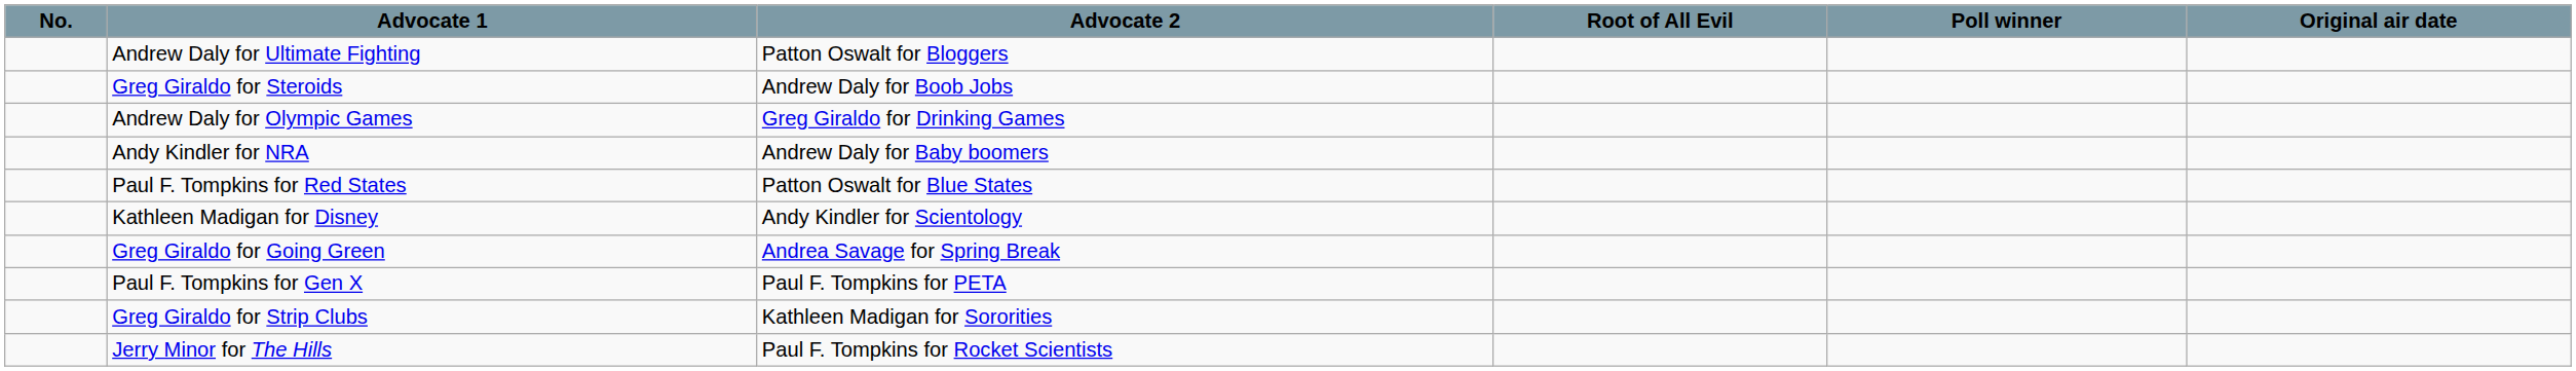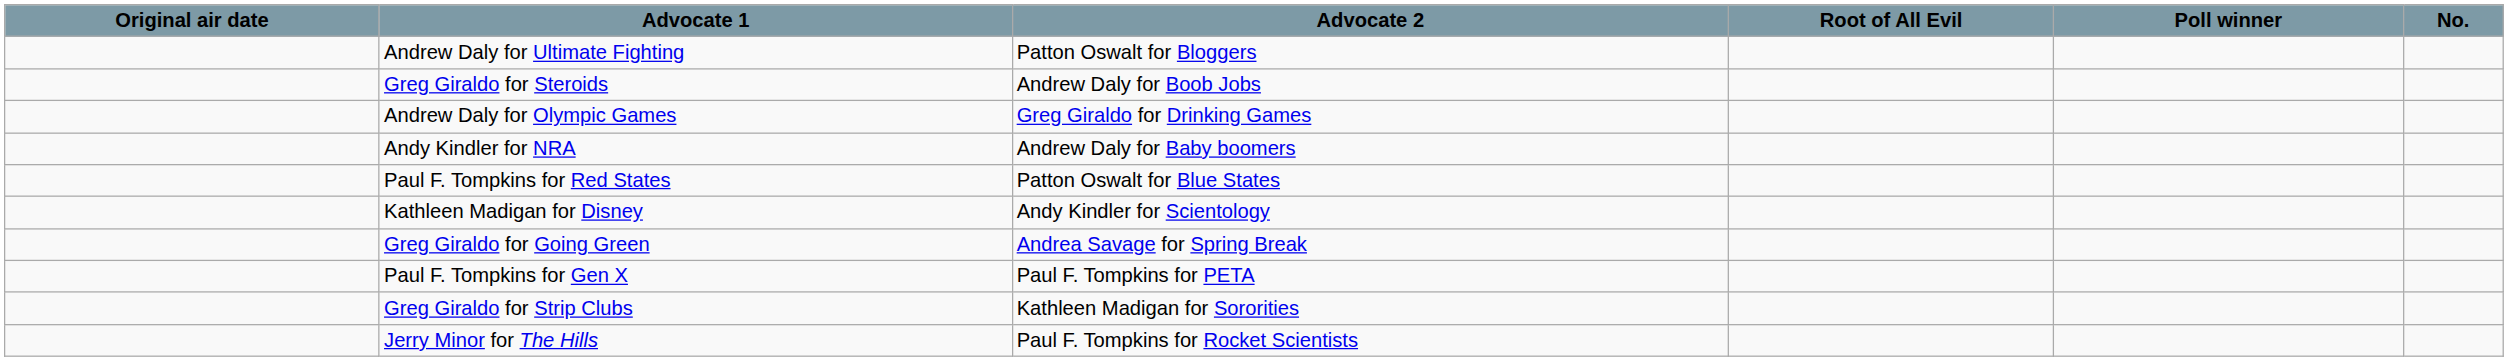columns swapped: No. <-> Original air date
